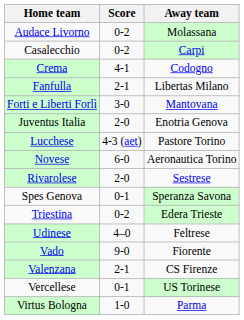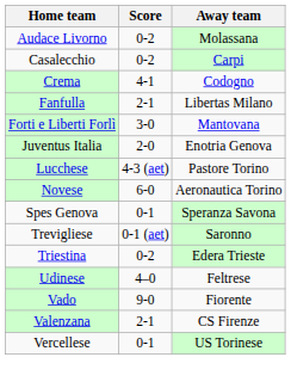- row: Rivarolese | 2-0 | Sestrese
+ row: Trevigliese | 0-1 (aet) | Saronno
- row: Virtus Bologna | 1-0 | Parma
